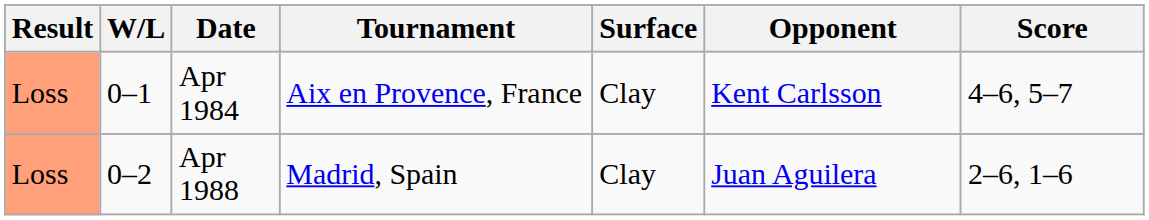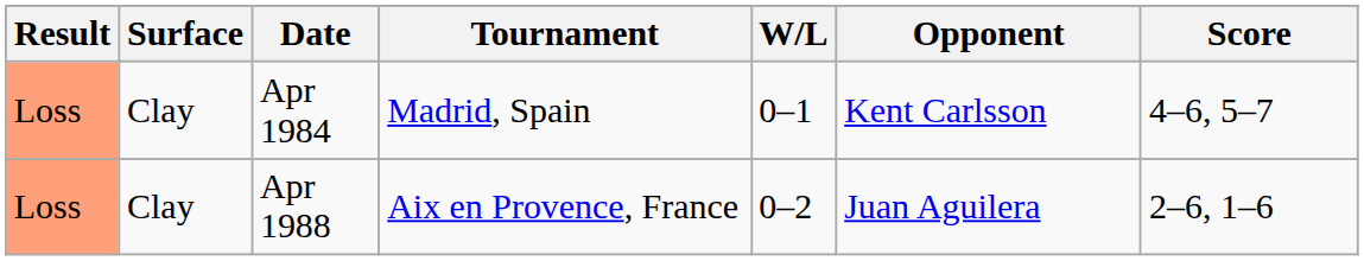columns swapped: W/L <-> Surface
Apr 1984 | Tournament: Aix en Provence, France -> Madrid, Spain
Apr 1988 | Tournament: Madrid, Spain -> Aix en Provence, France
